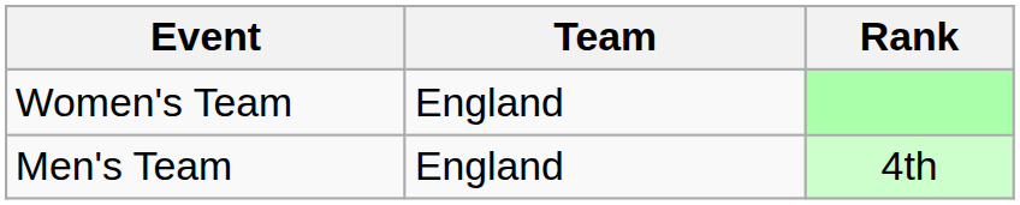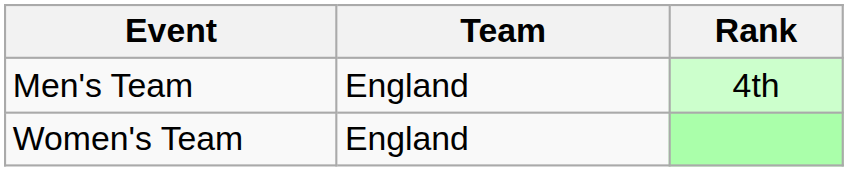rows swapped: Men's Team <-> Women's Team
